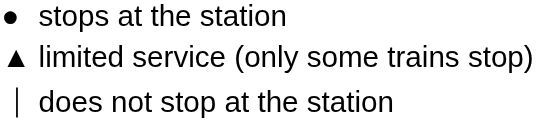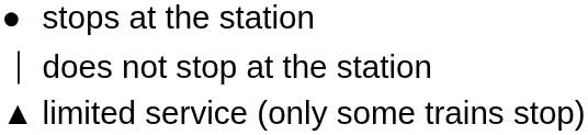rows swapped: does not stop at the station <-> limited service (only some trains stop)
